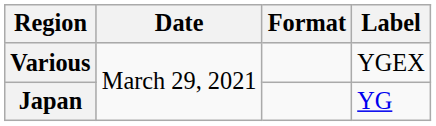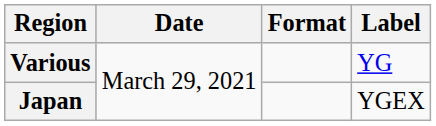Various | Label: YGEX -> YG
Japan | Label: YG -> YGEX
